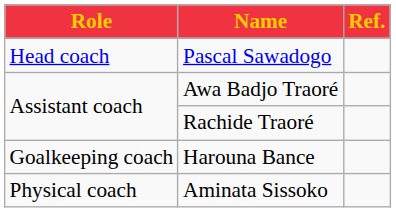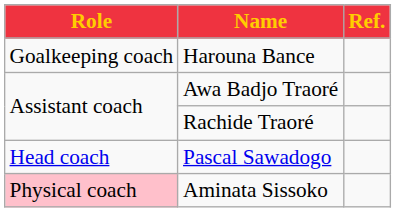rows swapped: Pascal Sawadogo <-> Harouna Bance
Aminata Sissoko | Role: no background -> pink background
